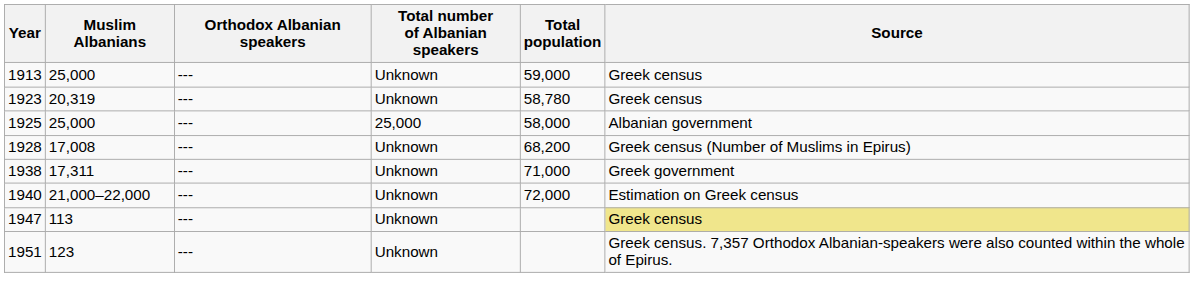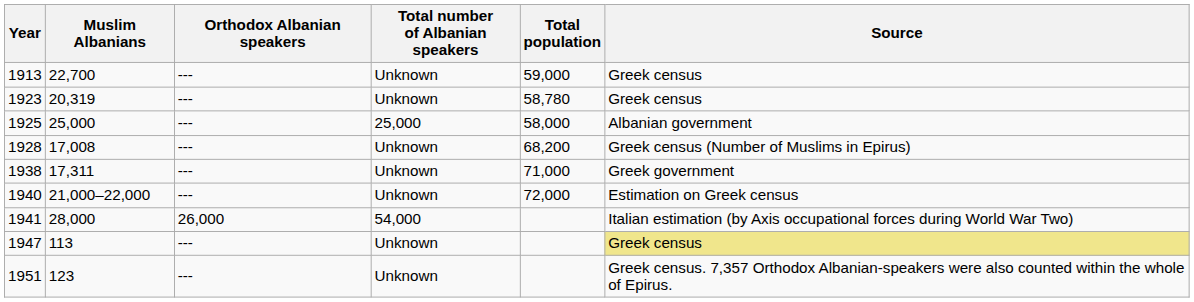1913 | Muslim Albanians: 25,000 -> 22,700
+ row: 1941 | 28,000 | 26,000 | 54,000 | Italian estimation (by Axis occupational forces during World War Two)
